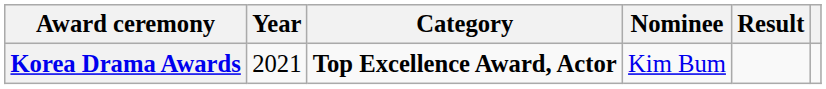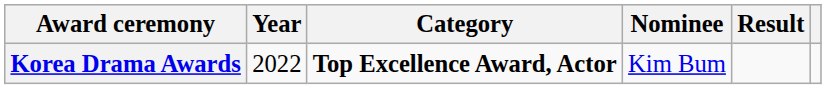Korea Drama Awards | Year: 2021 -> 2022
